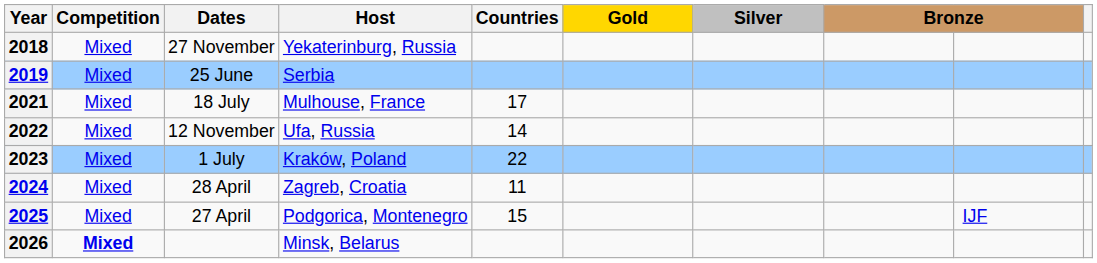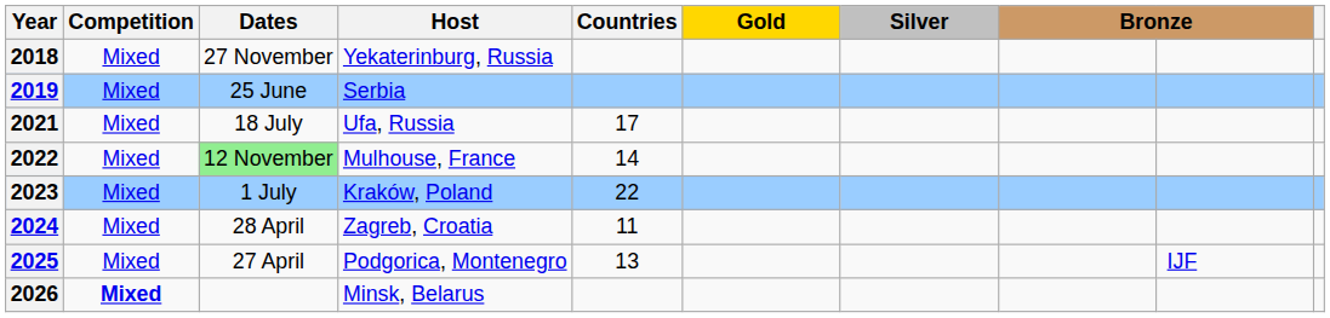2021 | Host: Mulhouse, France -> Ufa, Russia
2022 | Dates: no background -> lightgreen background
2022 | Host: Ufa, Russia -> Mulhouse, France
2025 | Countries: 15 -> 13
